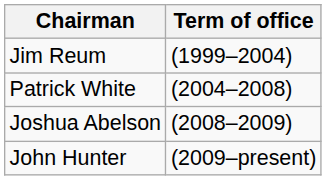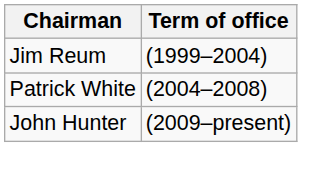- row: Joshua Abelson | (2008–2009)
